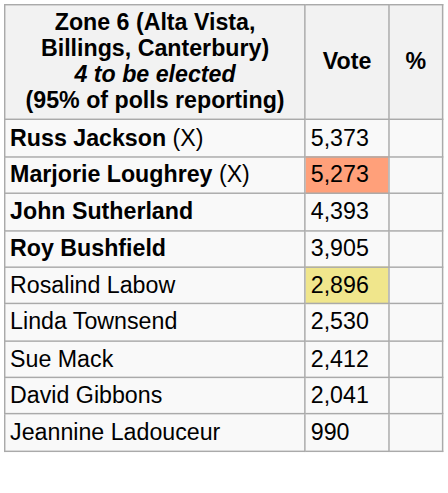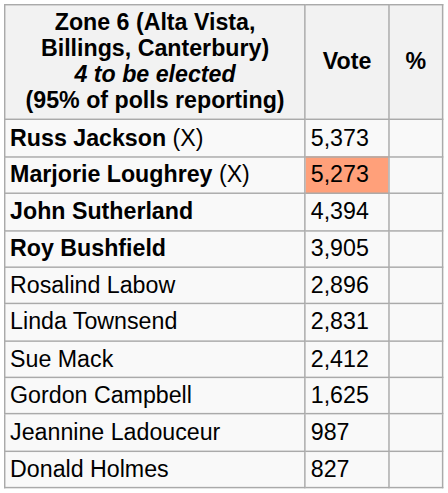John Sutherland | Vote: 4,393 -> 4,394
Rosalind Labow | Vote: khaki background -> no background
Linda Townsend | Vote: 2,530 -> 2,831
- row: David Gibbons | 2,041
+ row: Gordon Campbell | 1,625
Jeannine Ladouceur | Vote: 990 -> 987
+ row: Donald Holmes | 827
